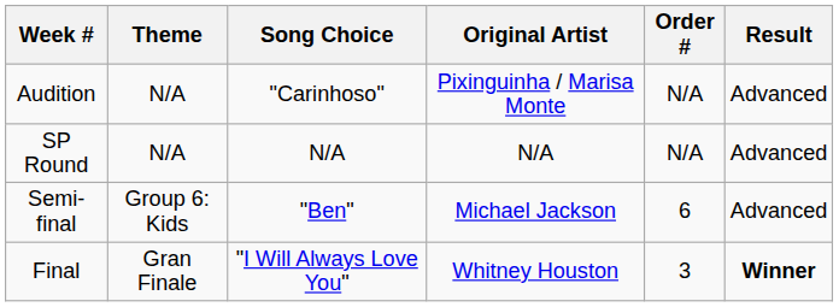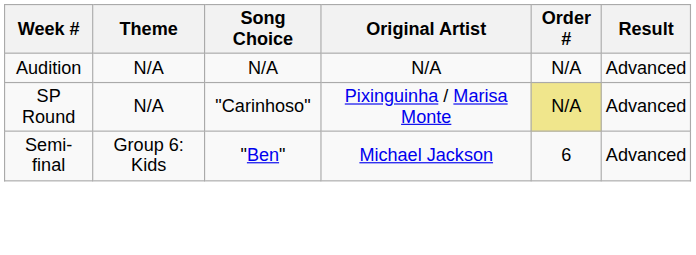Audition | Song Choice: "Carinhoso" -> N/A
Audition | Original Artist: Pixinguinha / Marisa Monte -> N/A
SP Round | Song Choice: N/A -> "Carinhoso"
SP Round | Original Artist: N/A -> Pixinguinha / Marisa Monte
SP Round | Order #: no background -> khaki background
- row: Final | Gran Finale | "I Will Always Love You" | Whitney Houston | 3 | Winner
